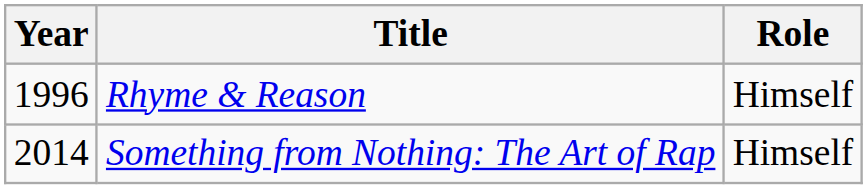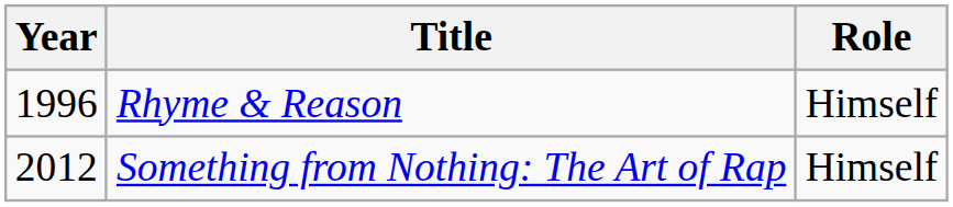Something from Nothing: The Art of Rap | Year: 2014 -> 2012
